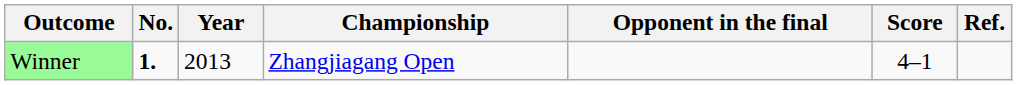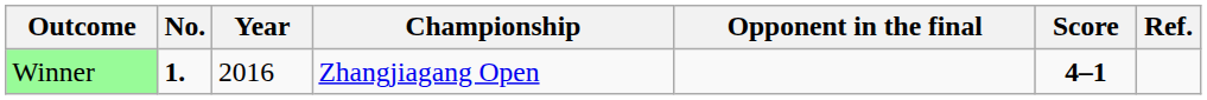Winner | Year: 2013 -> 2016
Winner | Score: normal -> bold
